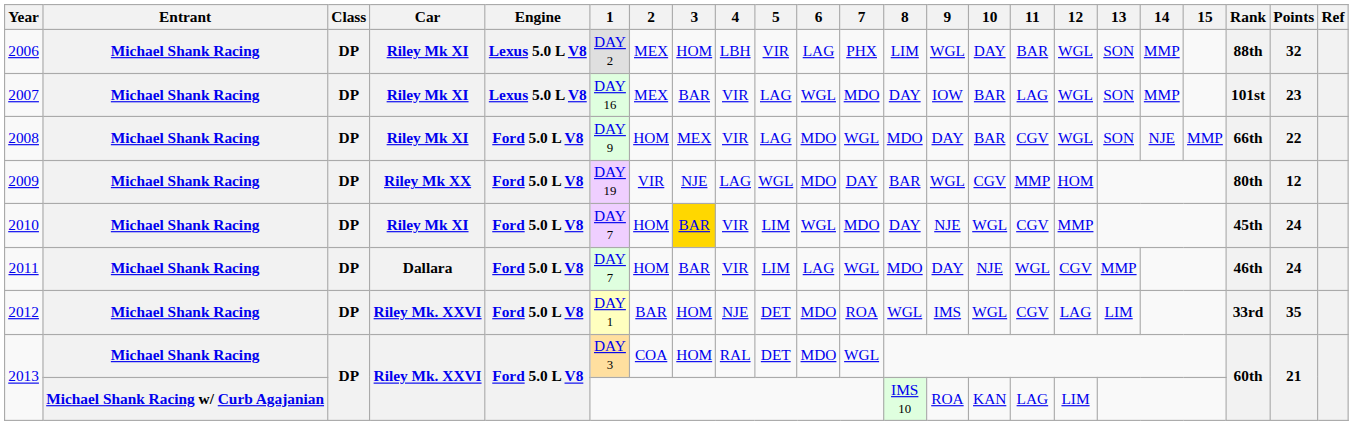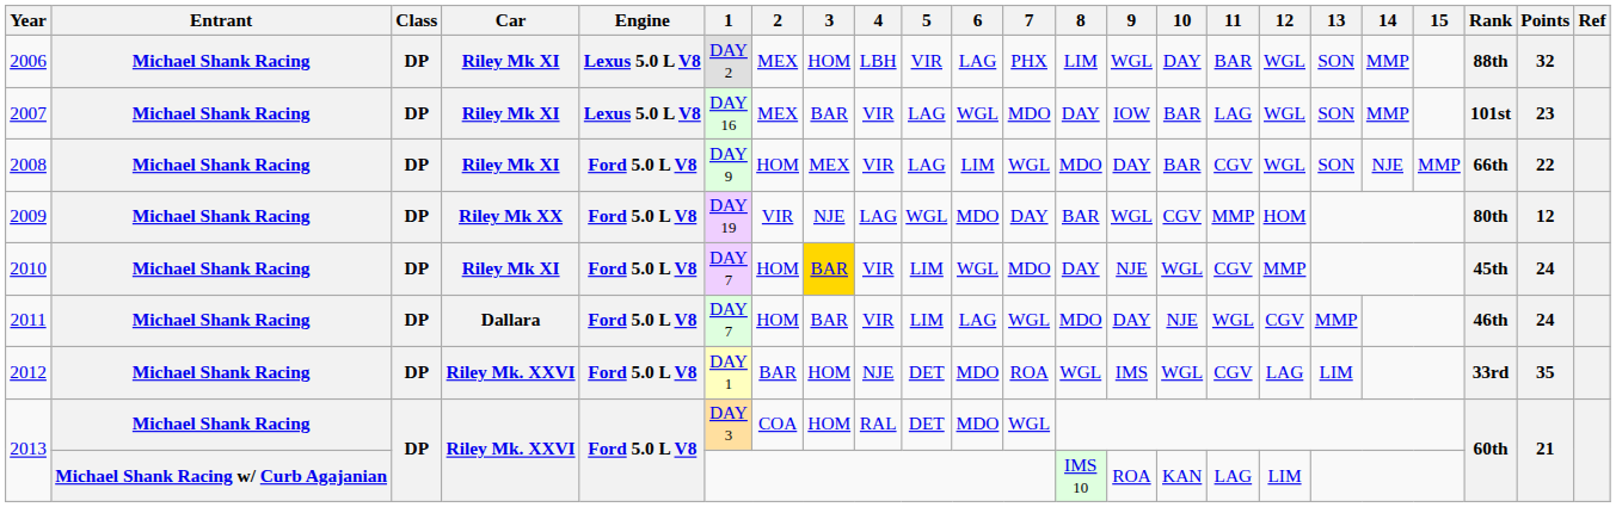2008 | 6: MDO -> LIM
